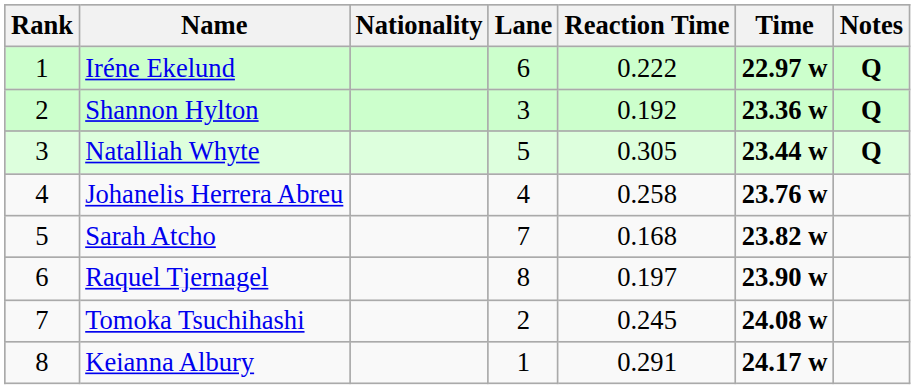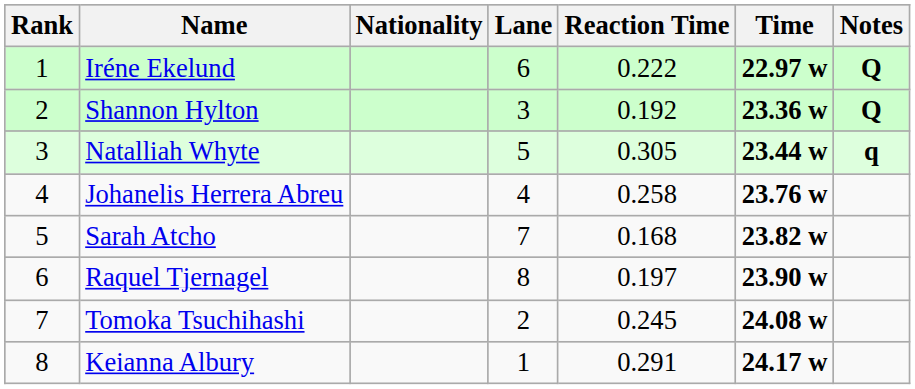Natalliah Whyte | Notes: Q -> q
